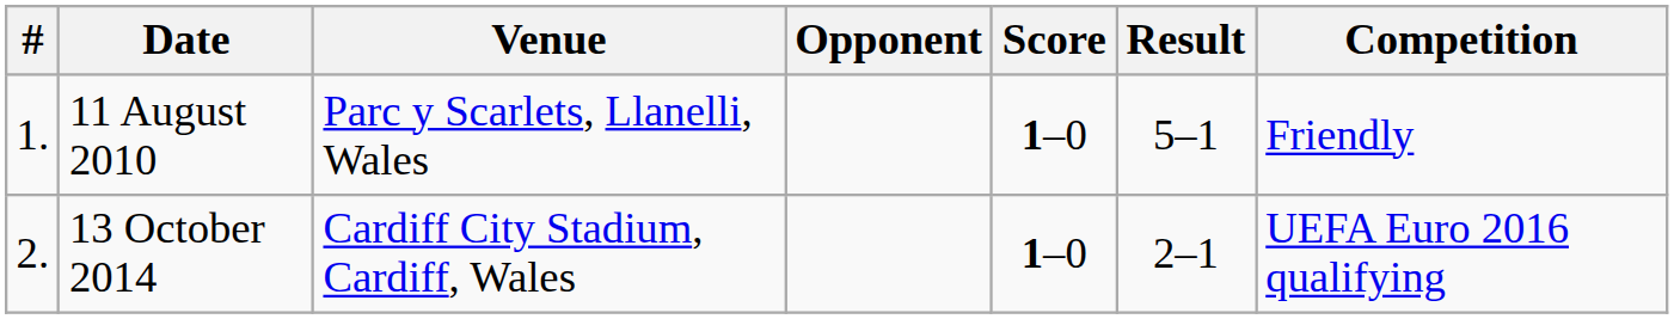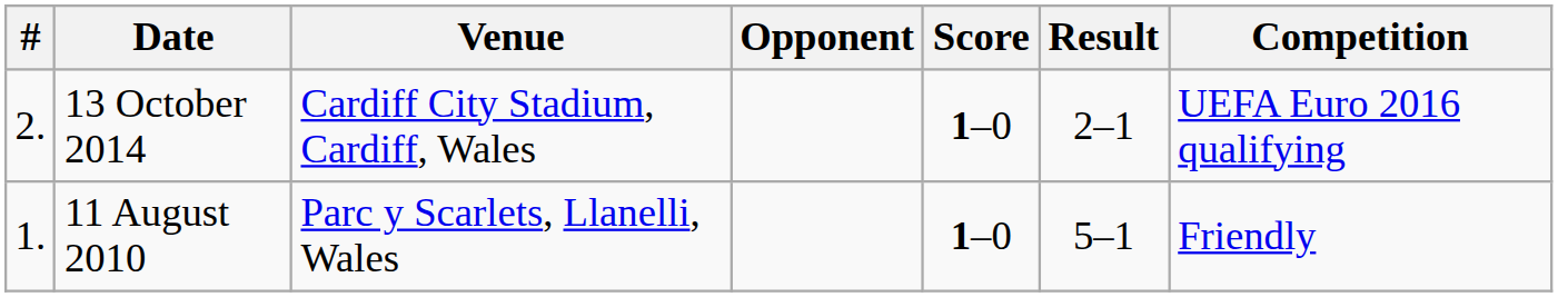rows swapped: 11 August 2010 <-> 13 October 2014
